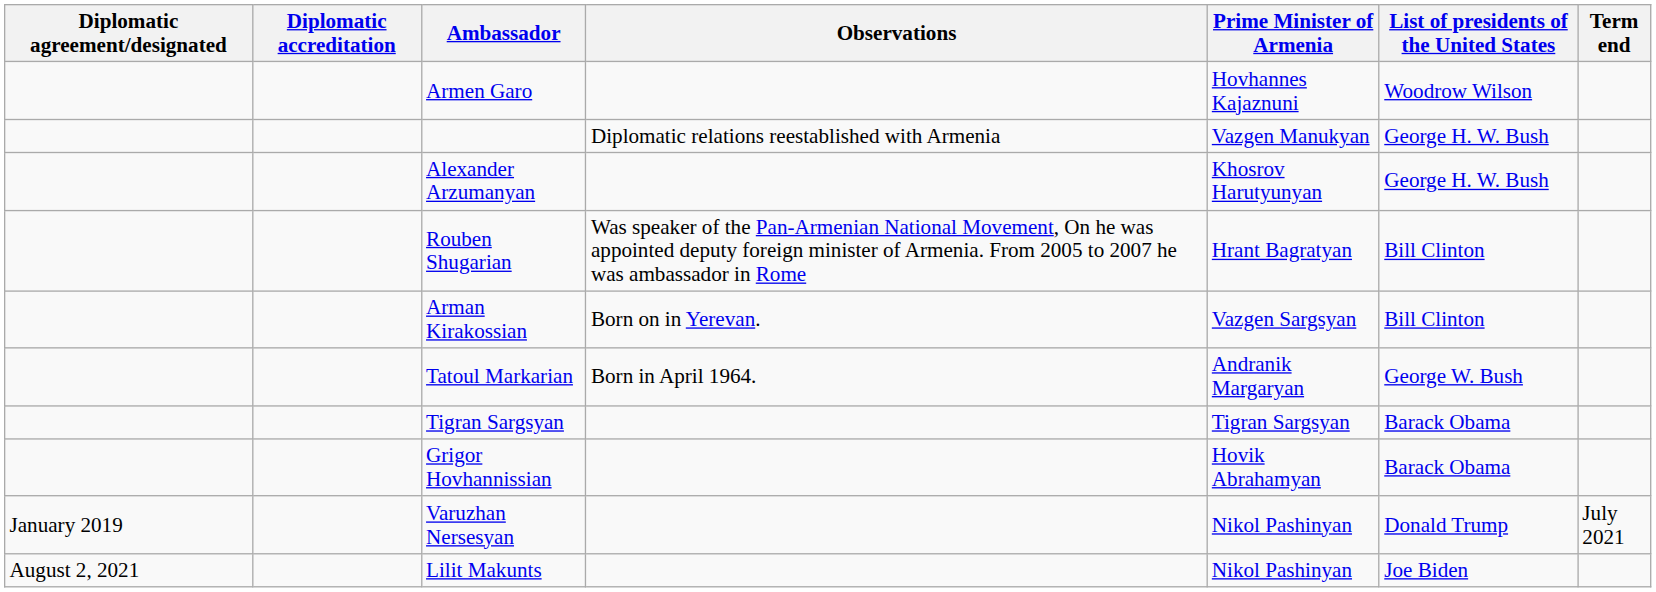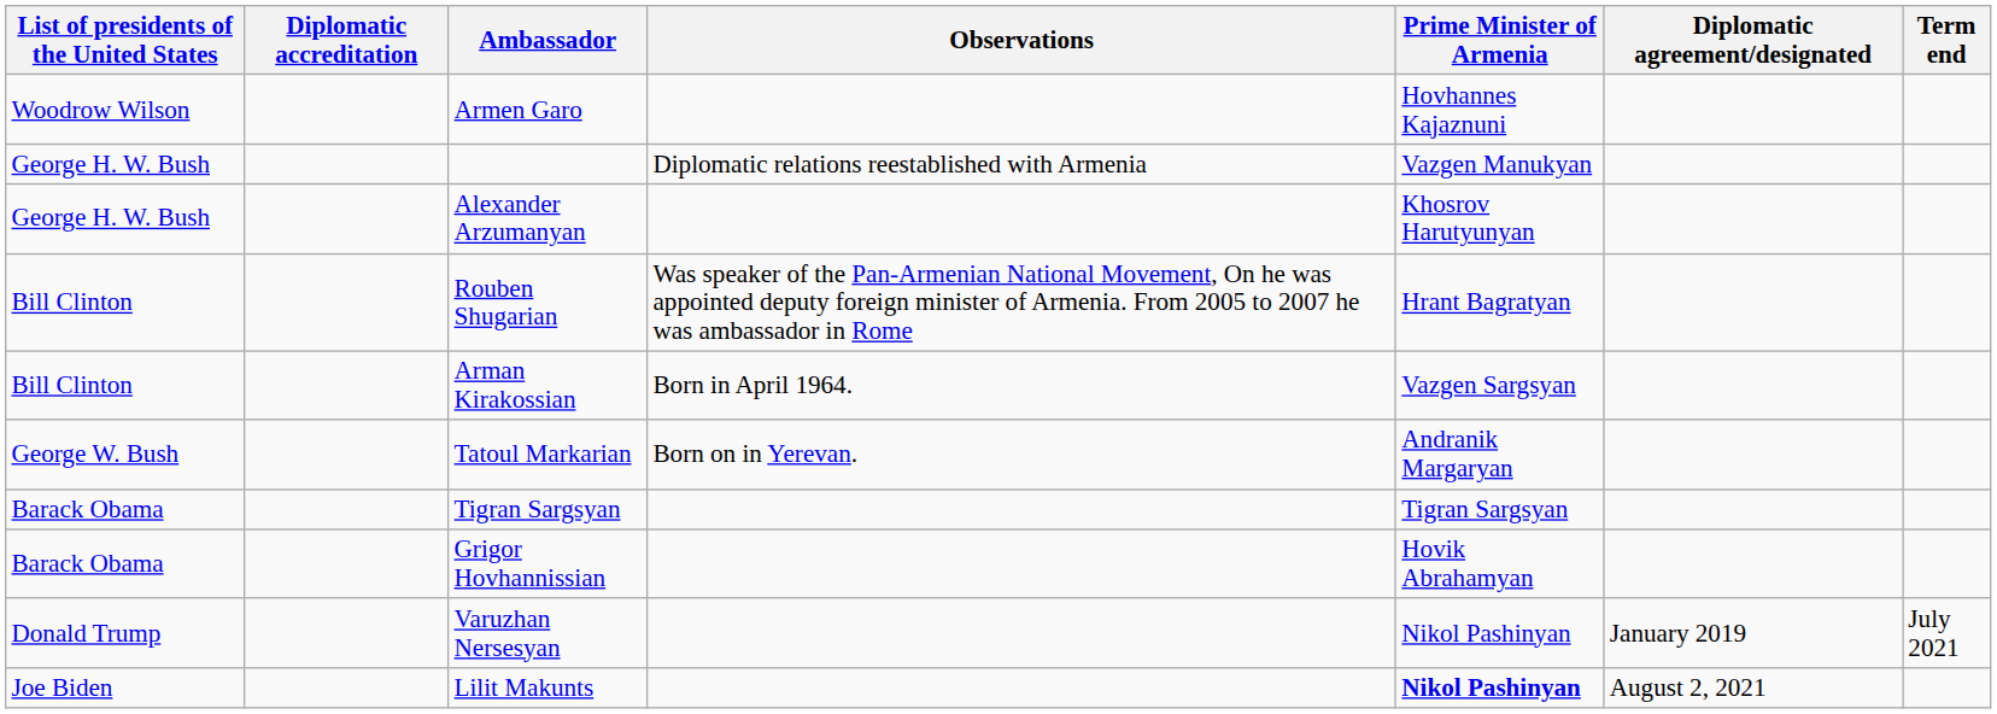columns swapped: Diplomatic agreement/designated <-> List of presidents of the United States
Arman Kirakossian | Observations: Born on in Yerevan. -> Born in April 1964.
Tatoul Markarian | Observations: Born in April 1964. -> Born on in Yerevan.
Lilit Makunts | Prime Minister of Armenia: normal -> bold
